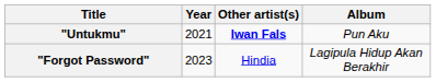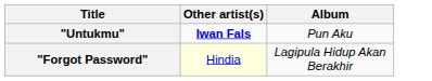- column: Year | 2021 | 2023
"Forgot Password" | Other artist(s): no background -> lightyellow background
